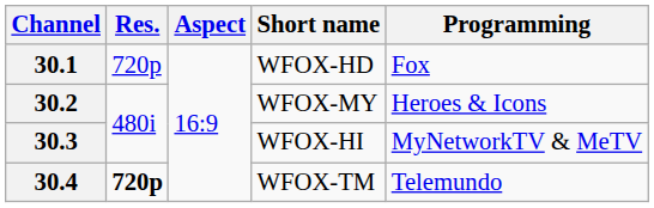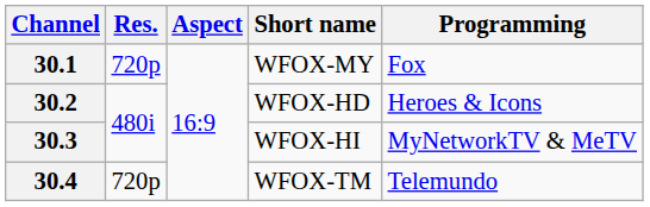30.1 | Short name: WFOX-HD -> WFOX-MY
30.2 | Short name: WFOX-MY -> WFOX-HD
30.4 | Res.: bold -> normal
